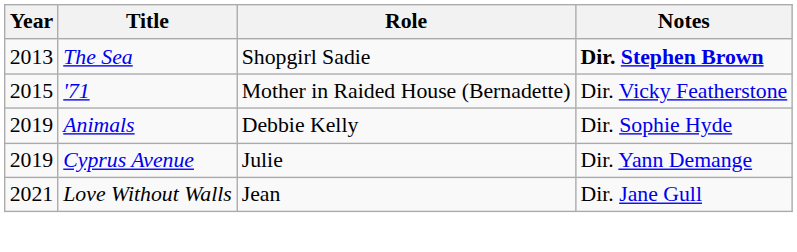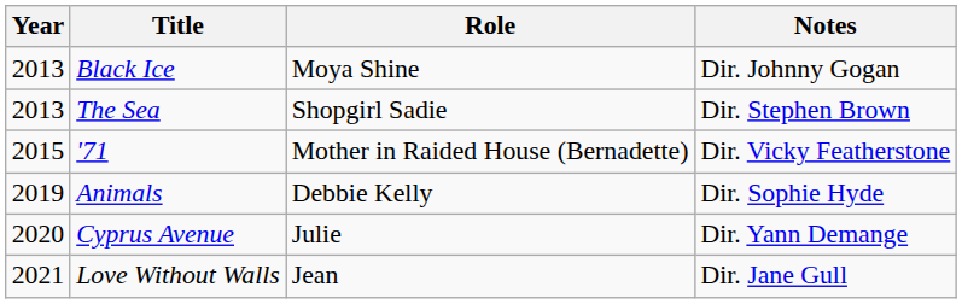+ row: 2013 | Black Ice | Moya Shine | Dir. Johnny Gogan
The Sea | Notes: bold -> normal
Cyprus Avenue | Year: 2019 -> 2020
